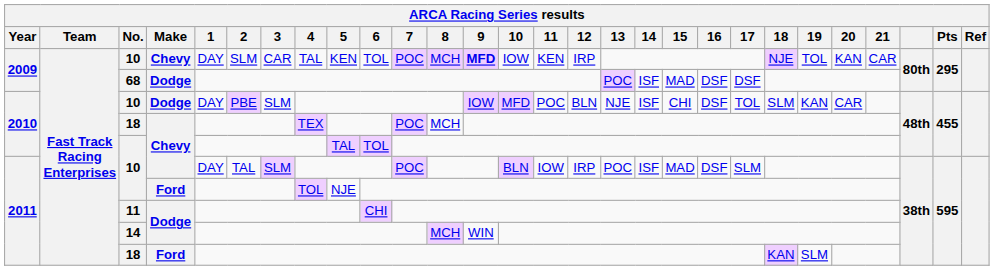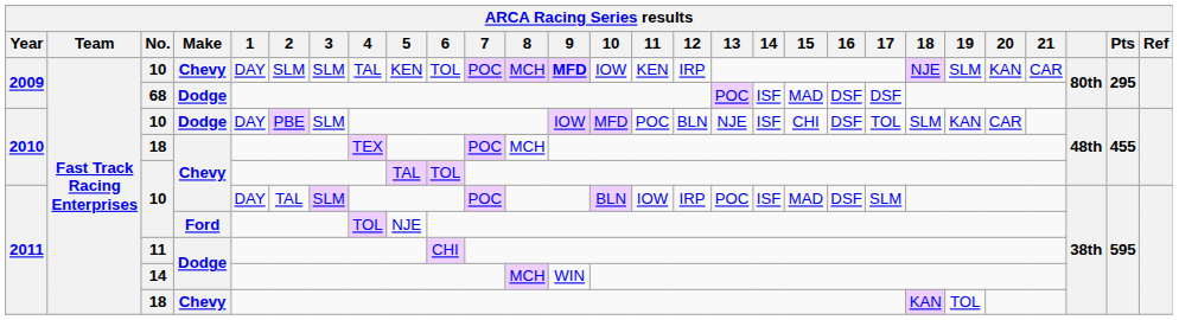2009 / 10 | 3: CAR -> SLM
2009 / 10 | 19: TOL -> SLM
2011 / 18 | Make: Ford -> Chevy
2011 / 18 | 19: SLM -> TOL
